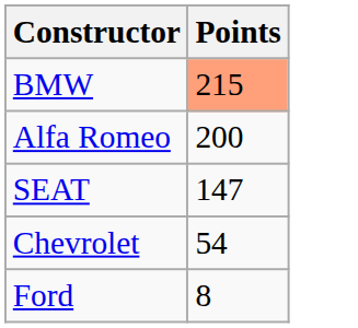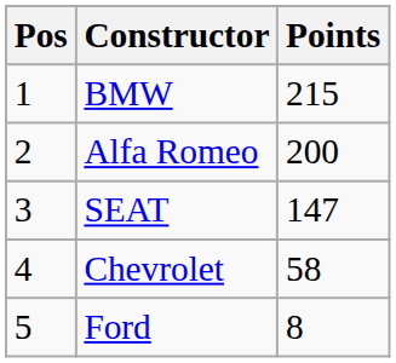+ column: Pos | 1 | 2 | 3 | 4 | 5
BMW | Points: lightsalmon background -> no background
Chevrolet | Points: 54 -> 58
